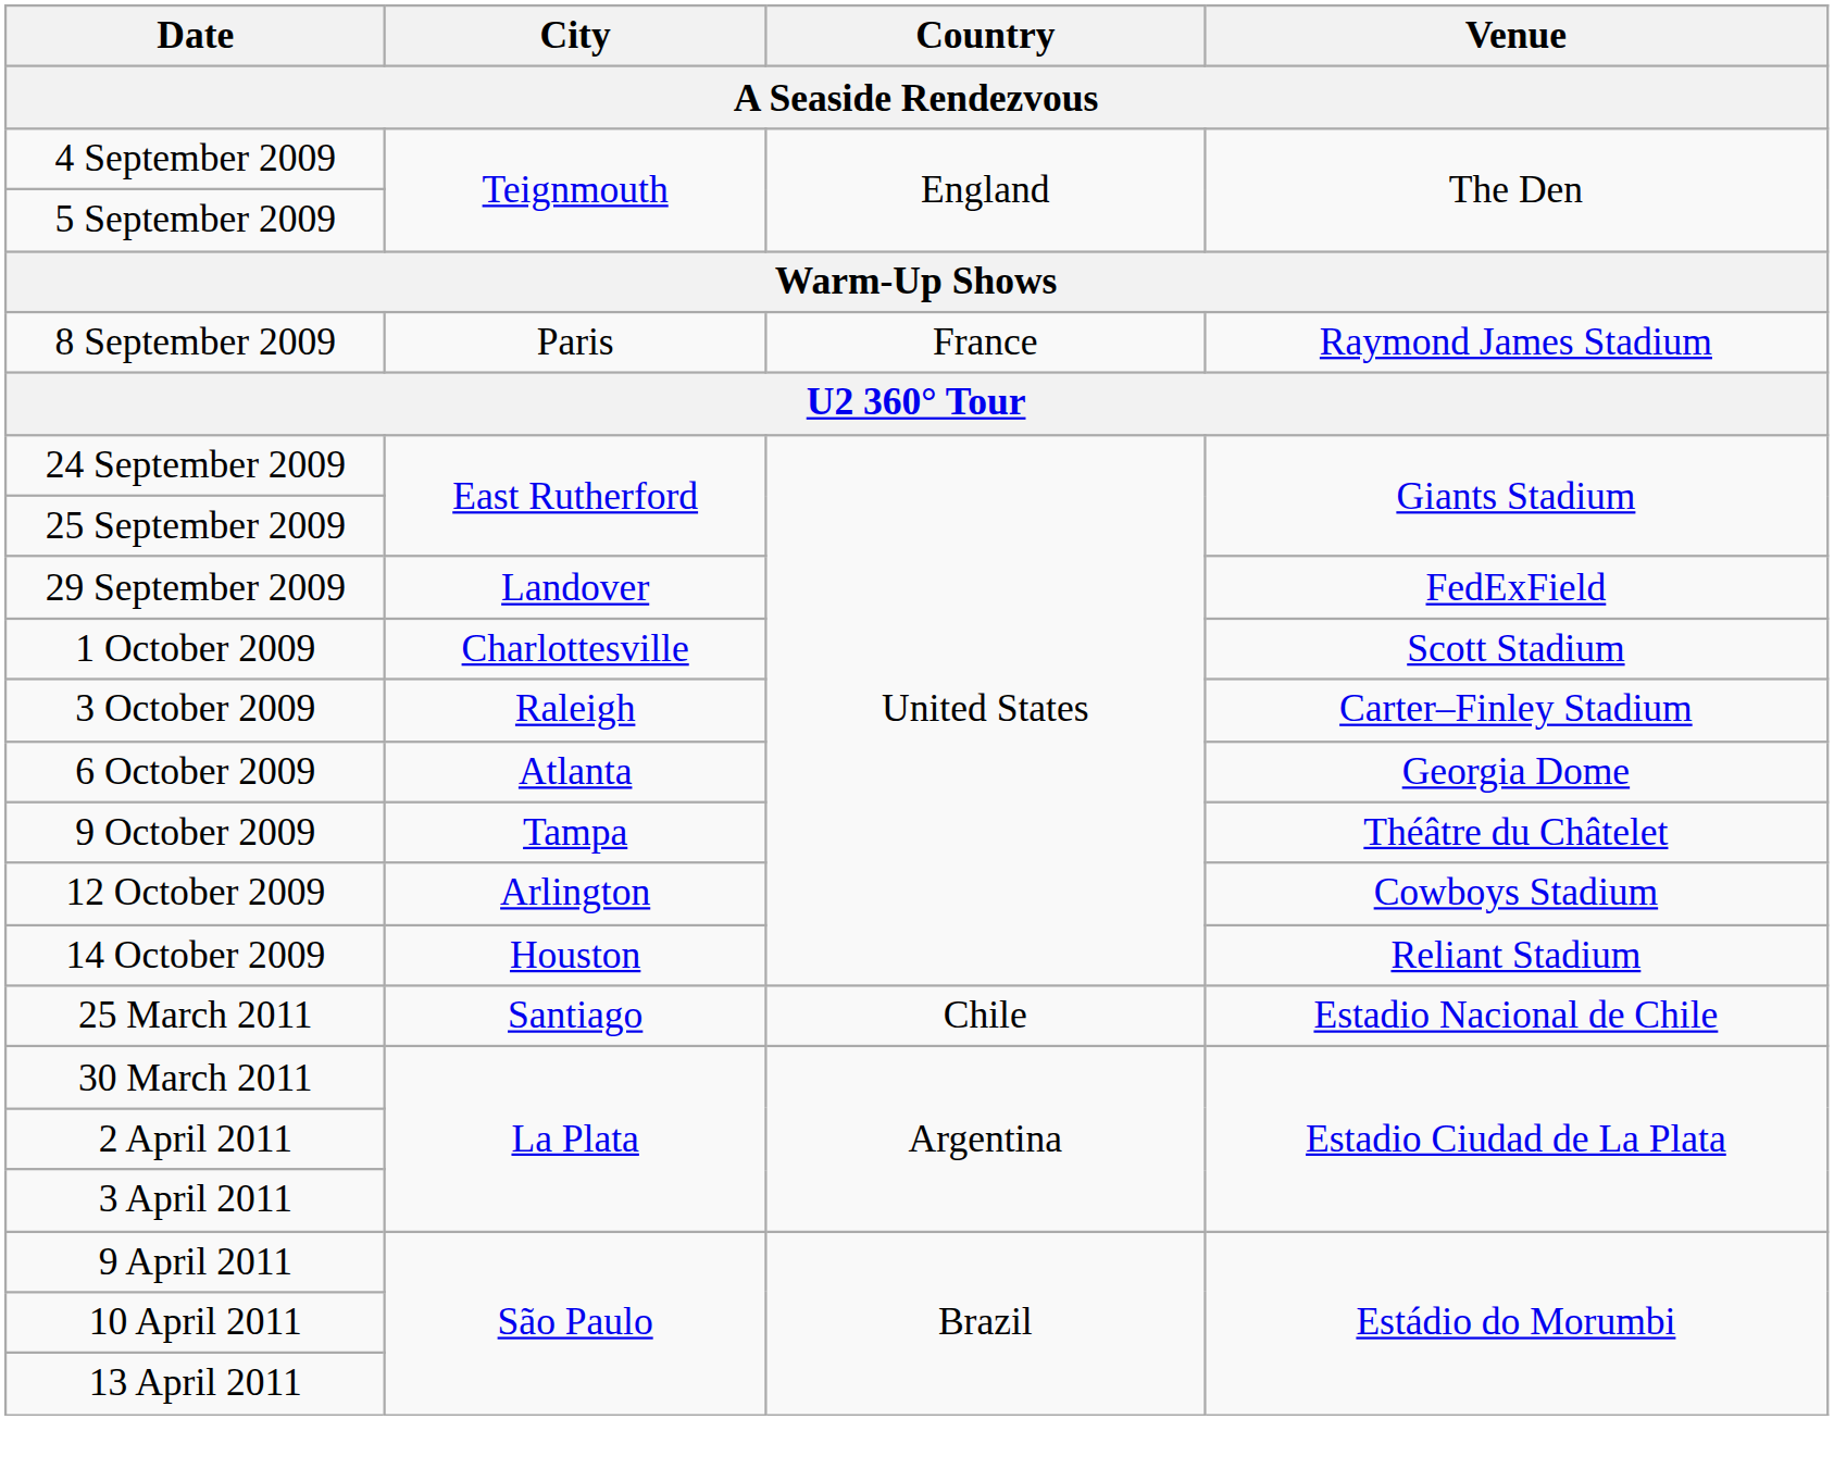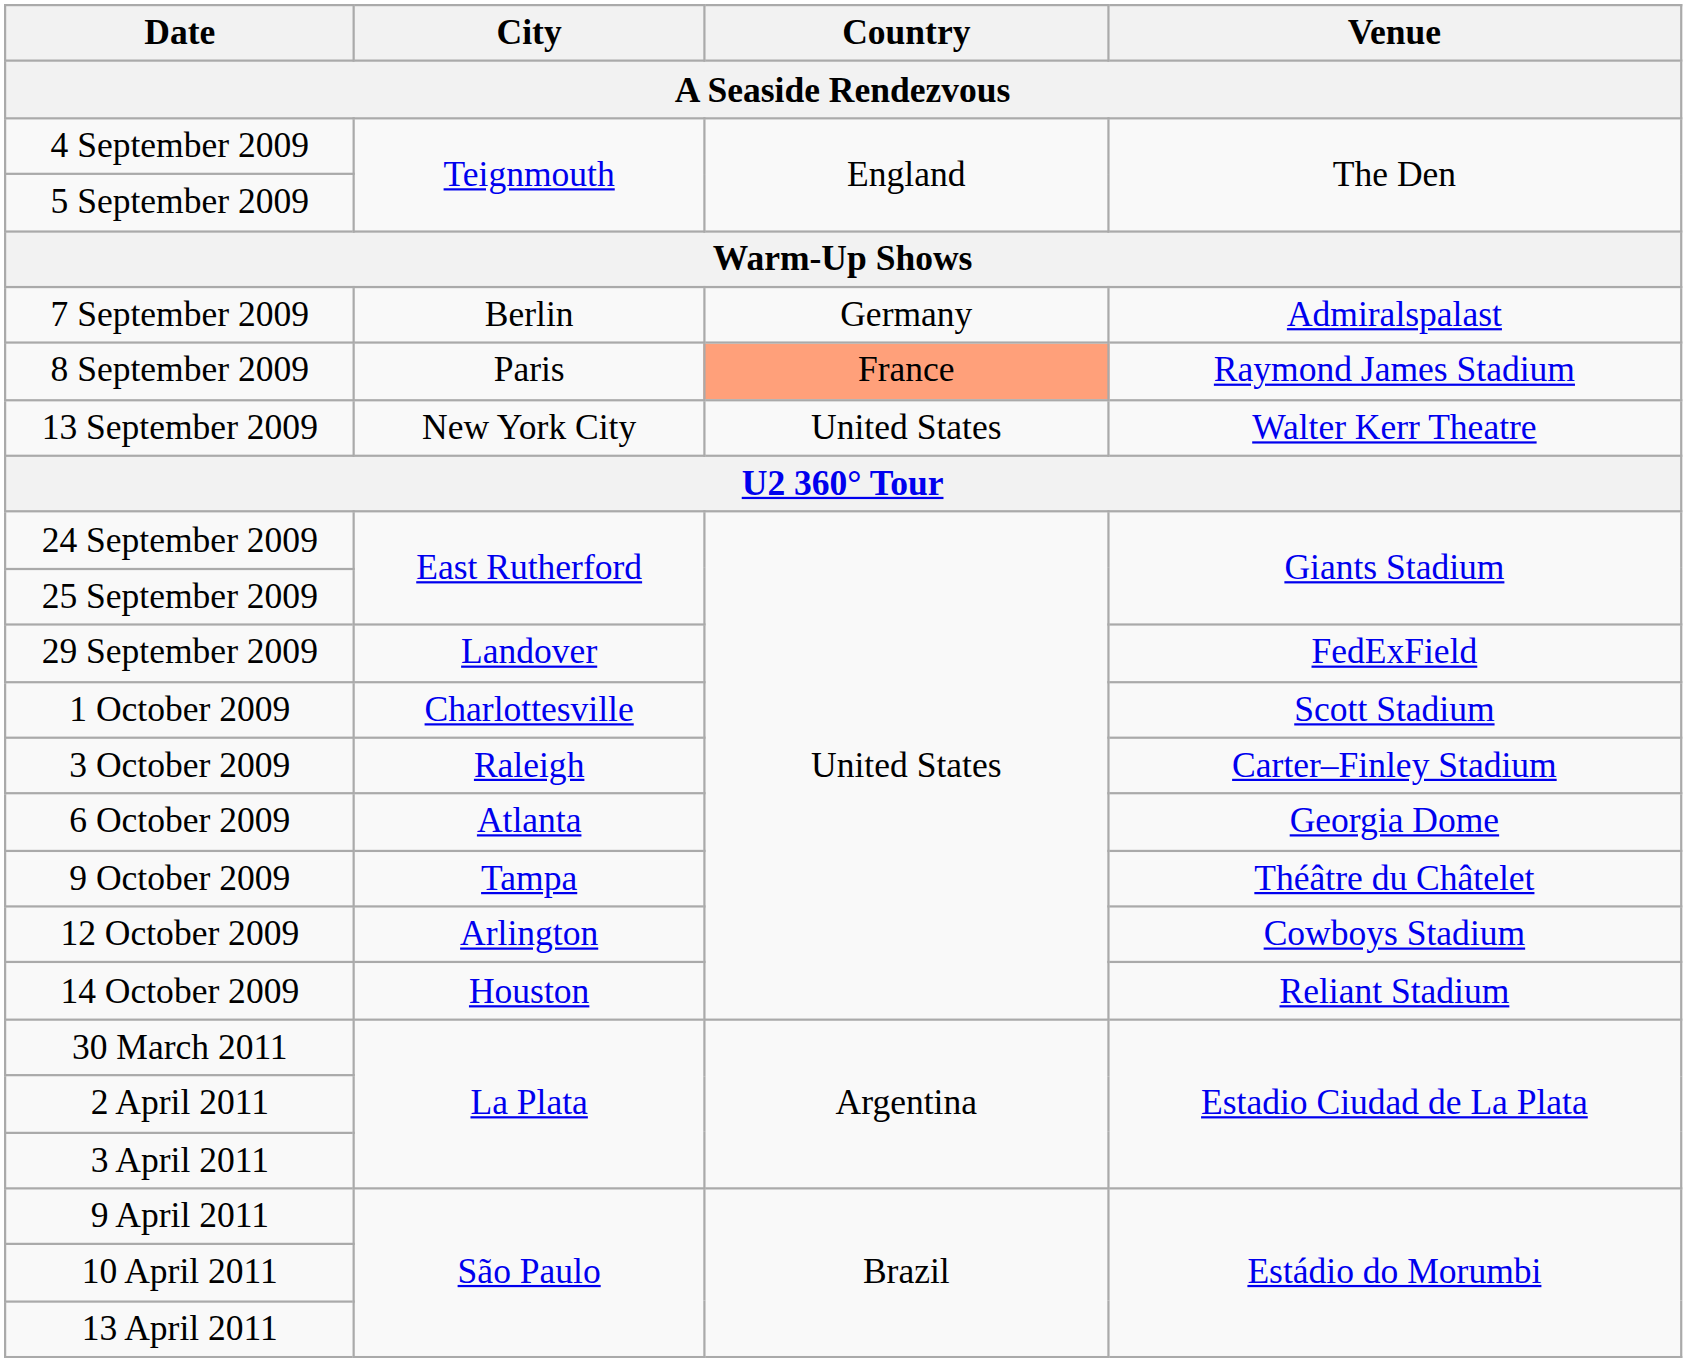+ row: 7 September 2009 | Berlin | Germany | Admiralspalast
8 September 2009 | Country: no background -> lightsalmon background
+ row: 13 September 2009 | New York City | United States | Walter Kerr Theatre
- row: 25 March 2011 | Santiago | Chile | Estadio Nacional de Chile
